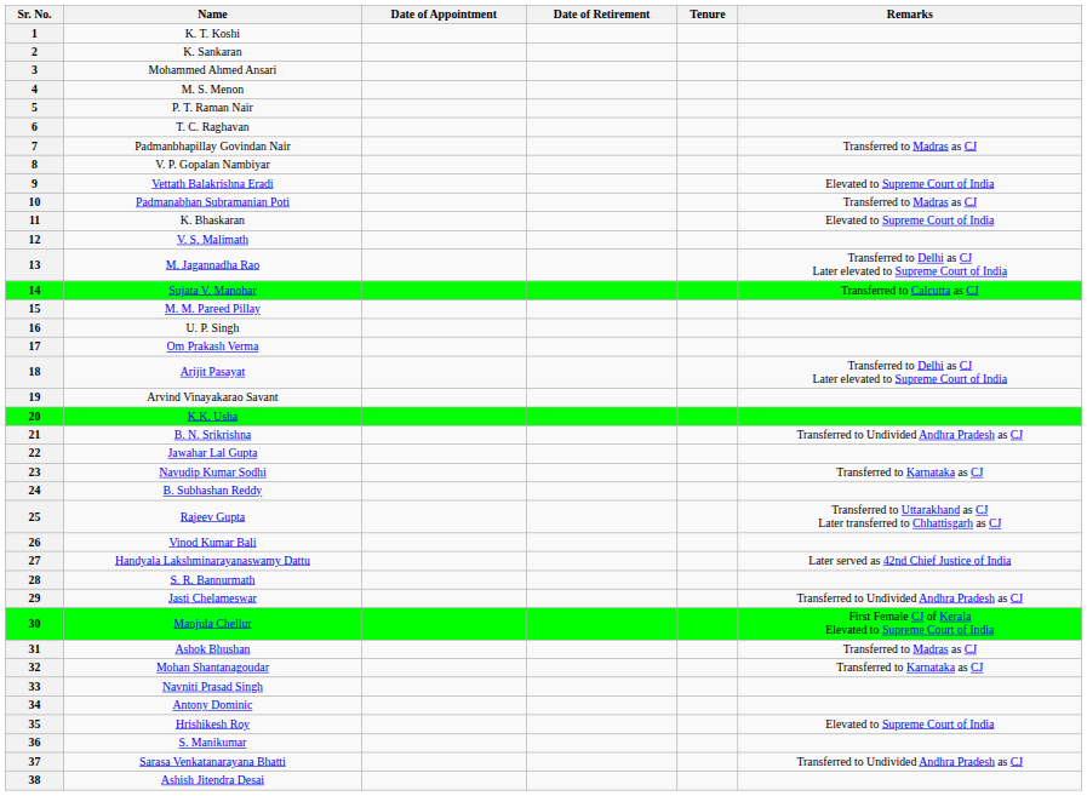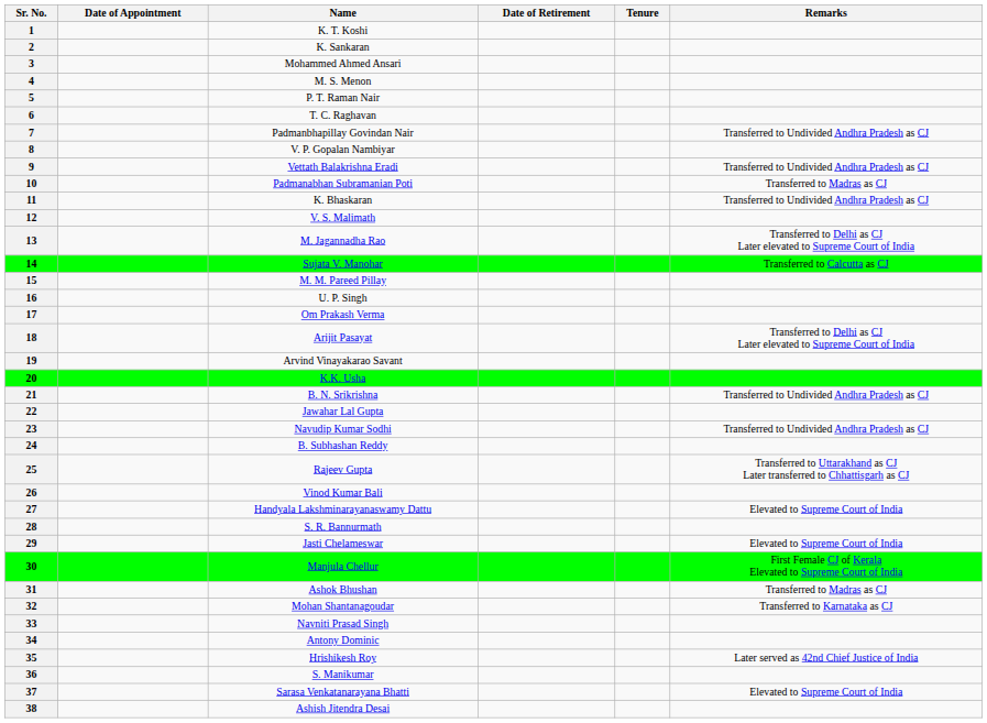columns swapped: Name <-> Date of Appointment
7 | Remarks: Transferred to Madras as CJ -> Transferred to Undivided Andhra Pradesh as CJ
9 | Remarks: Elevated to Supreme Court of India -> Transferred to Undivided Andhra Pradesh as CJ
11 | Remarks: Elevated to Supreme Court of India -> Transferred to Undivided Andhra Pradesh as CJ
23 | Remarks: Transferred to Karnataka as CJ -> Transferred to Undivided Andhra Pradesh as CJ
27 | Remarks: Later served as 42nd Chief Justice of India -> Elevated to Supreme Court of India
29 | Remarks: Transferred to Undivided Andhra Pradesh as CJ -> Elevated to Supreme Court of India
35 | Remarks: Elevated to Supreme Court of India -> Later served as 42nd Chief Justice of India
37 | Remarks: Transferred to Undivided Andhra Pradesh as CJ -> Elevated to Supreme Court of India
